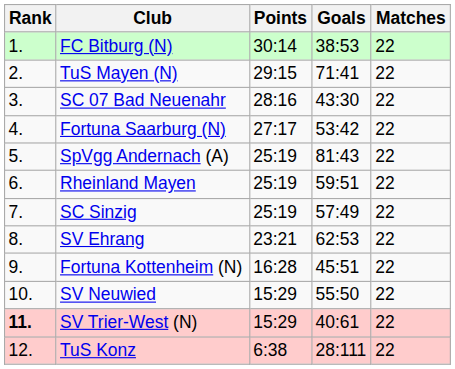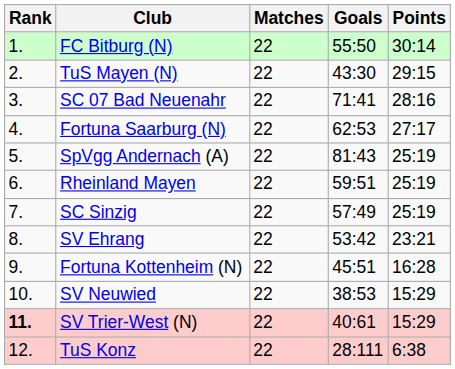columns swapped: Matches <-> Points
FC Bitburg (N) | Goals: 38:53 -> 55:50
TuS Mayen (N) | Goals: 71:41 -> 43:30
SC 07 Bad Neuenahr | Goals: 43:30 -> 71:41
Fortuna Saarburg (N) | Goals: 53:42 -> 62:53
SV Ehrang | Goals: 62:53 -> 53:42
SV Neuwied | Goals: 55:50 -> 38:53
